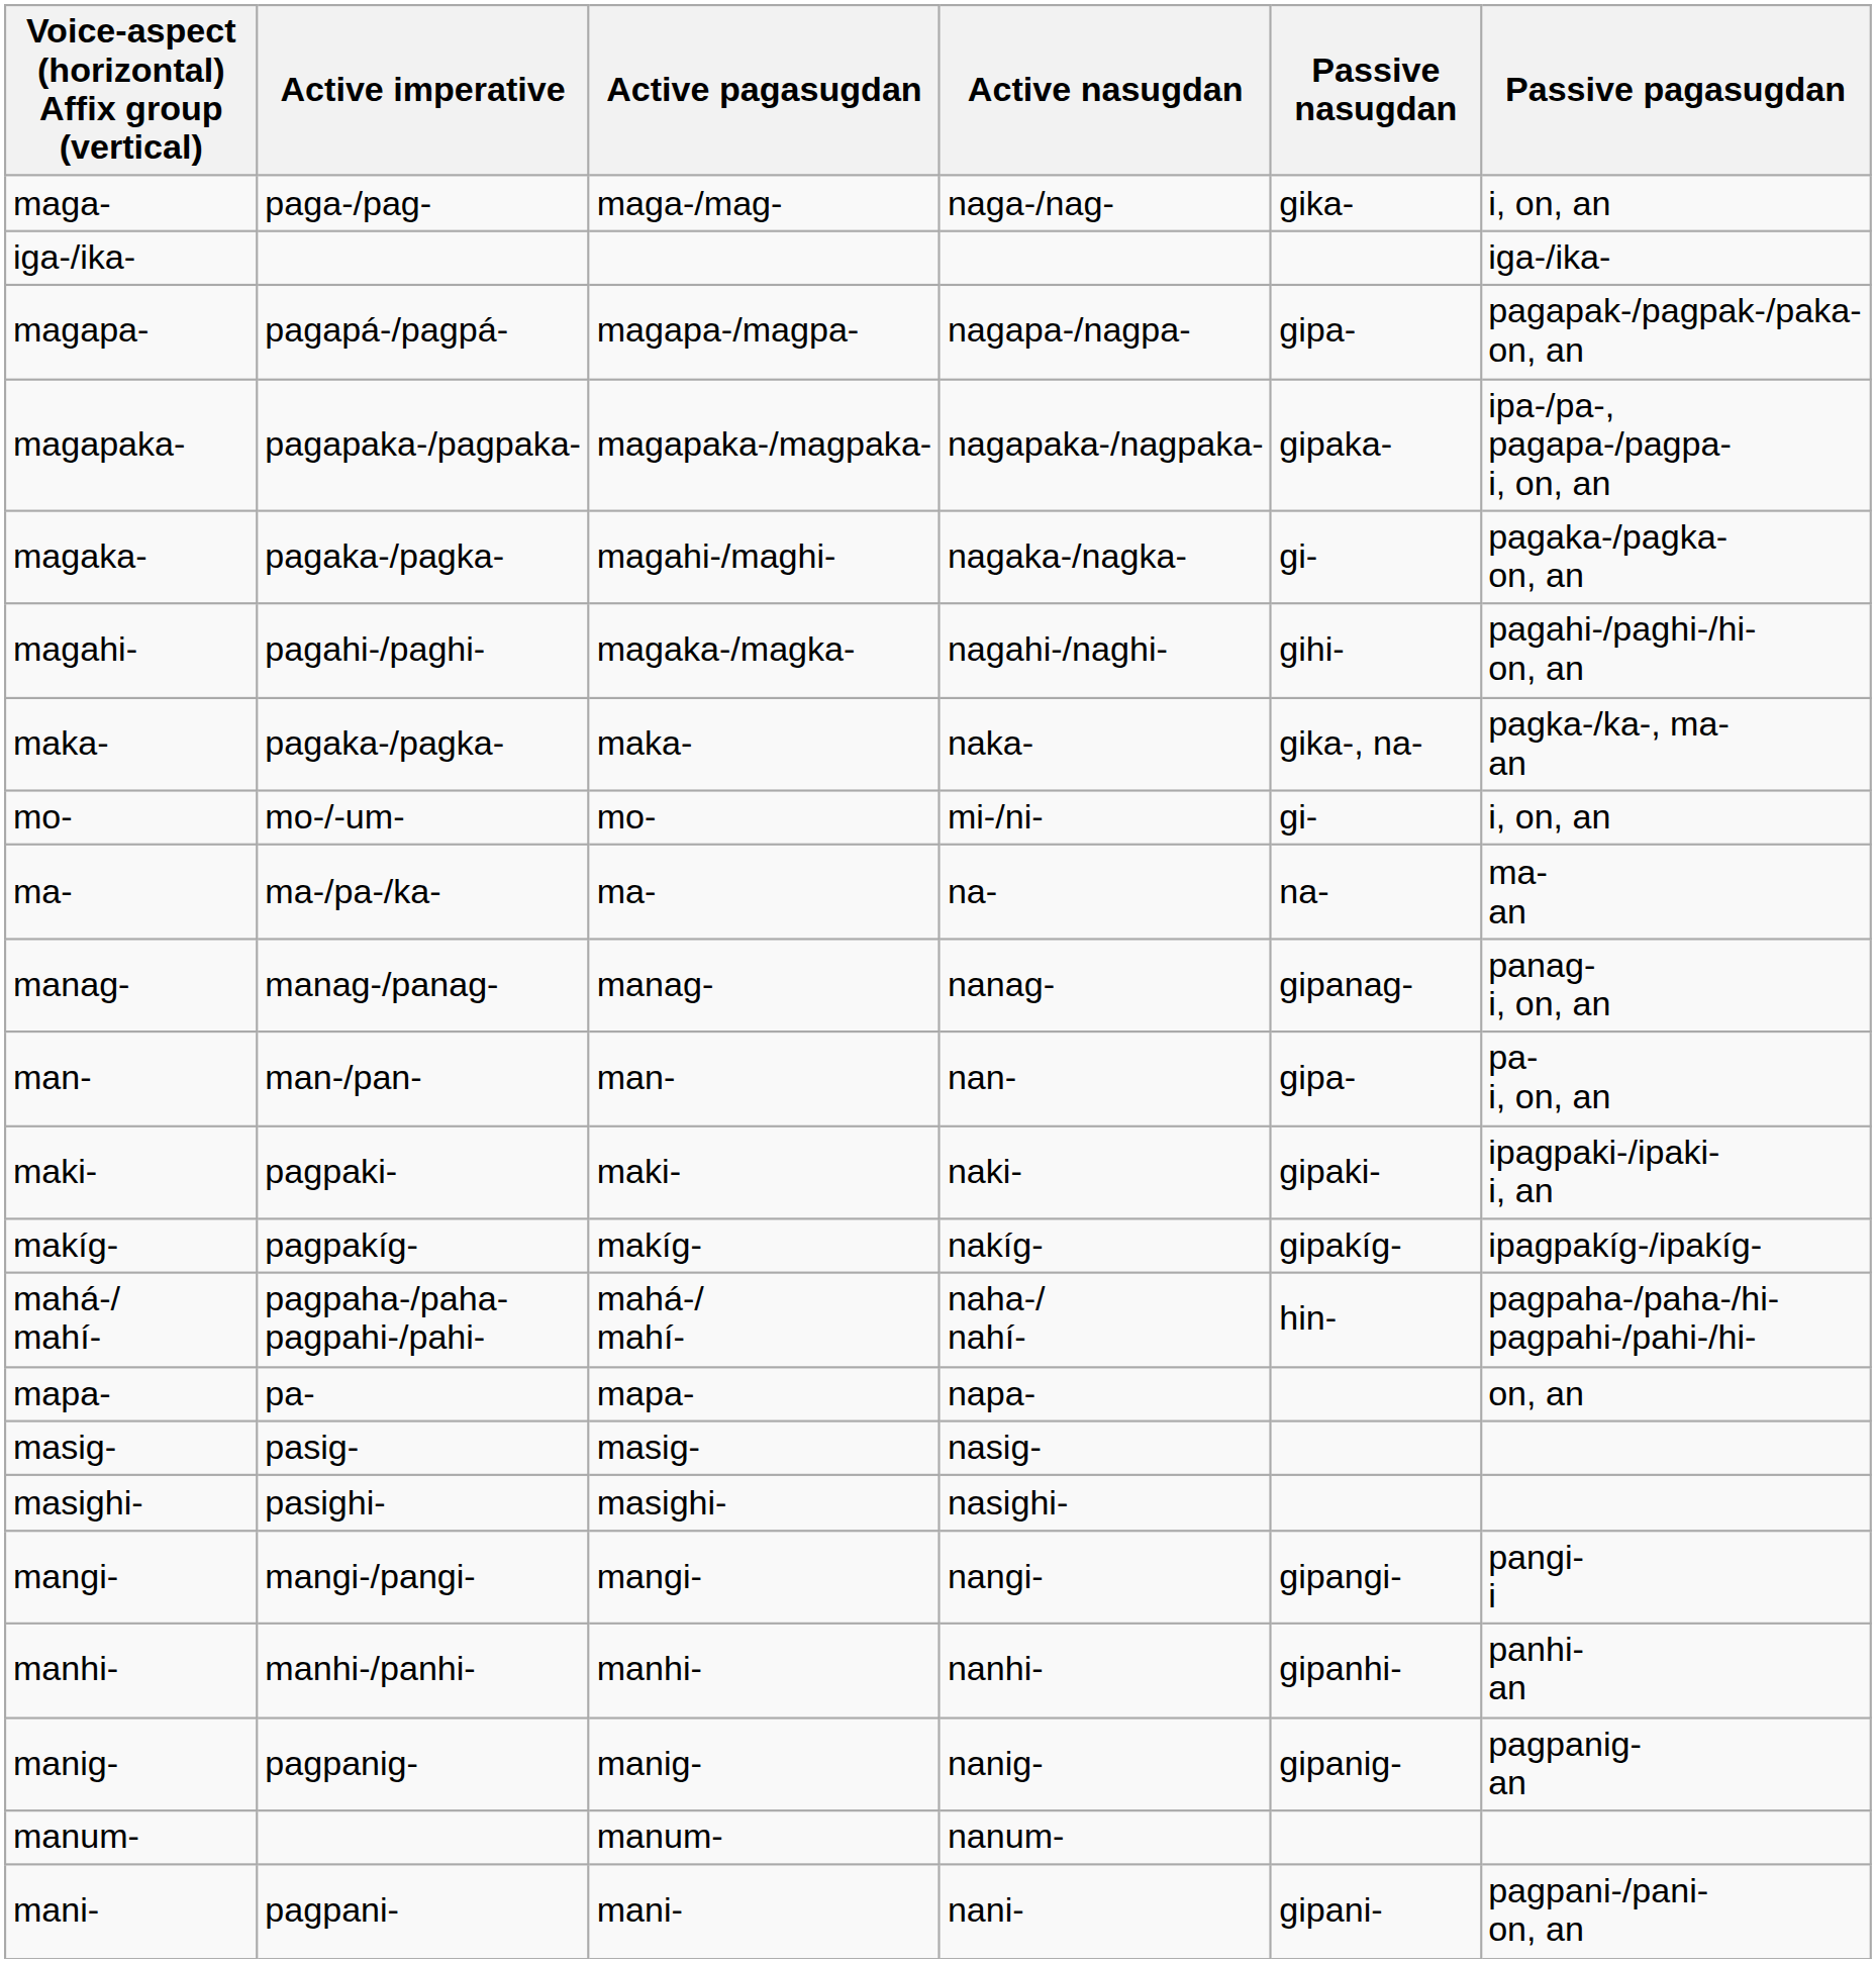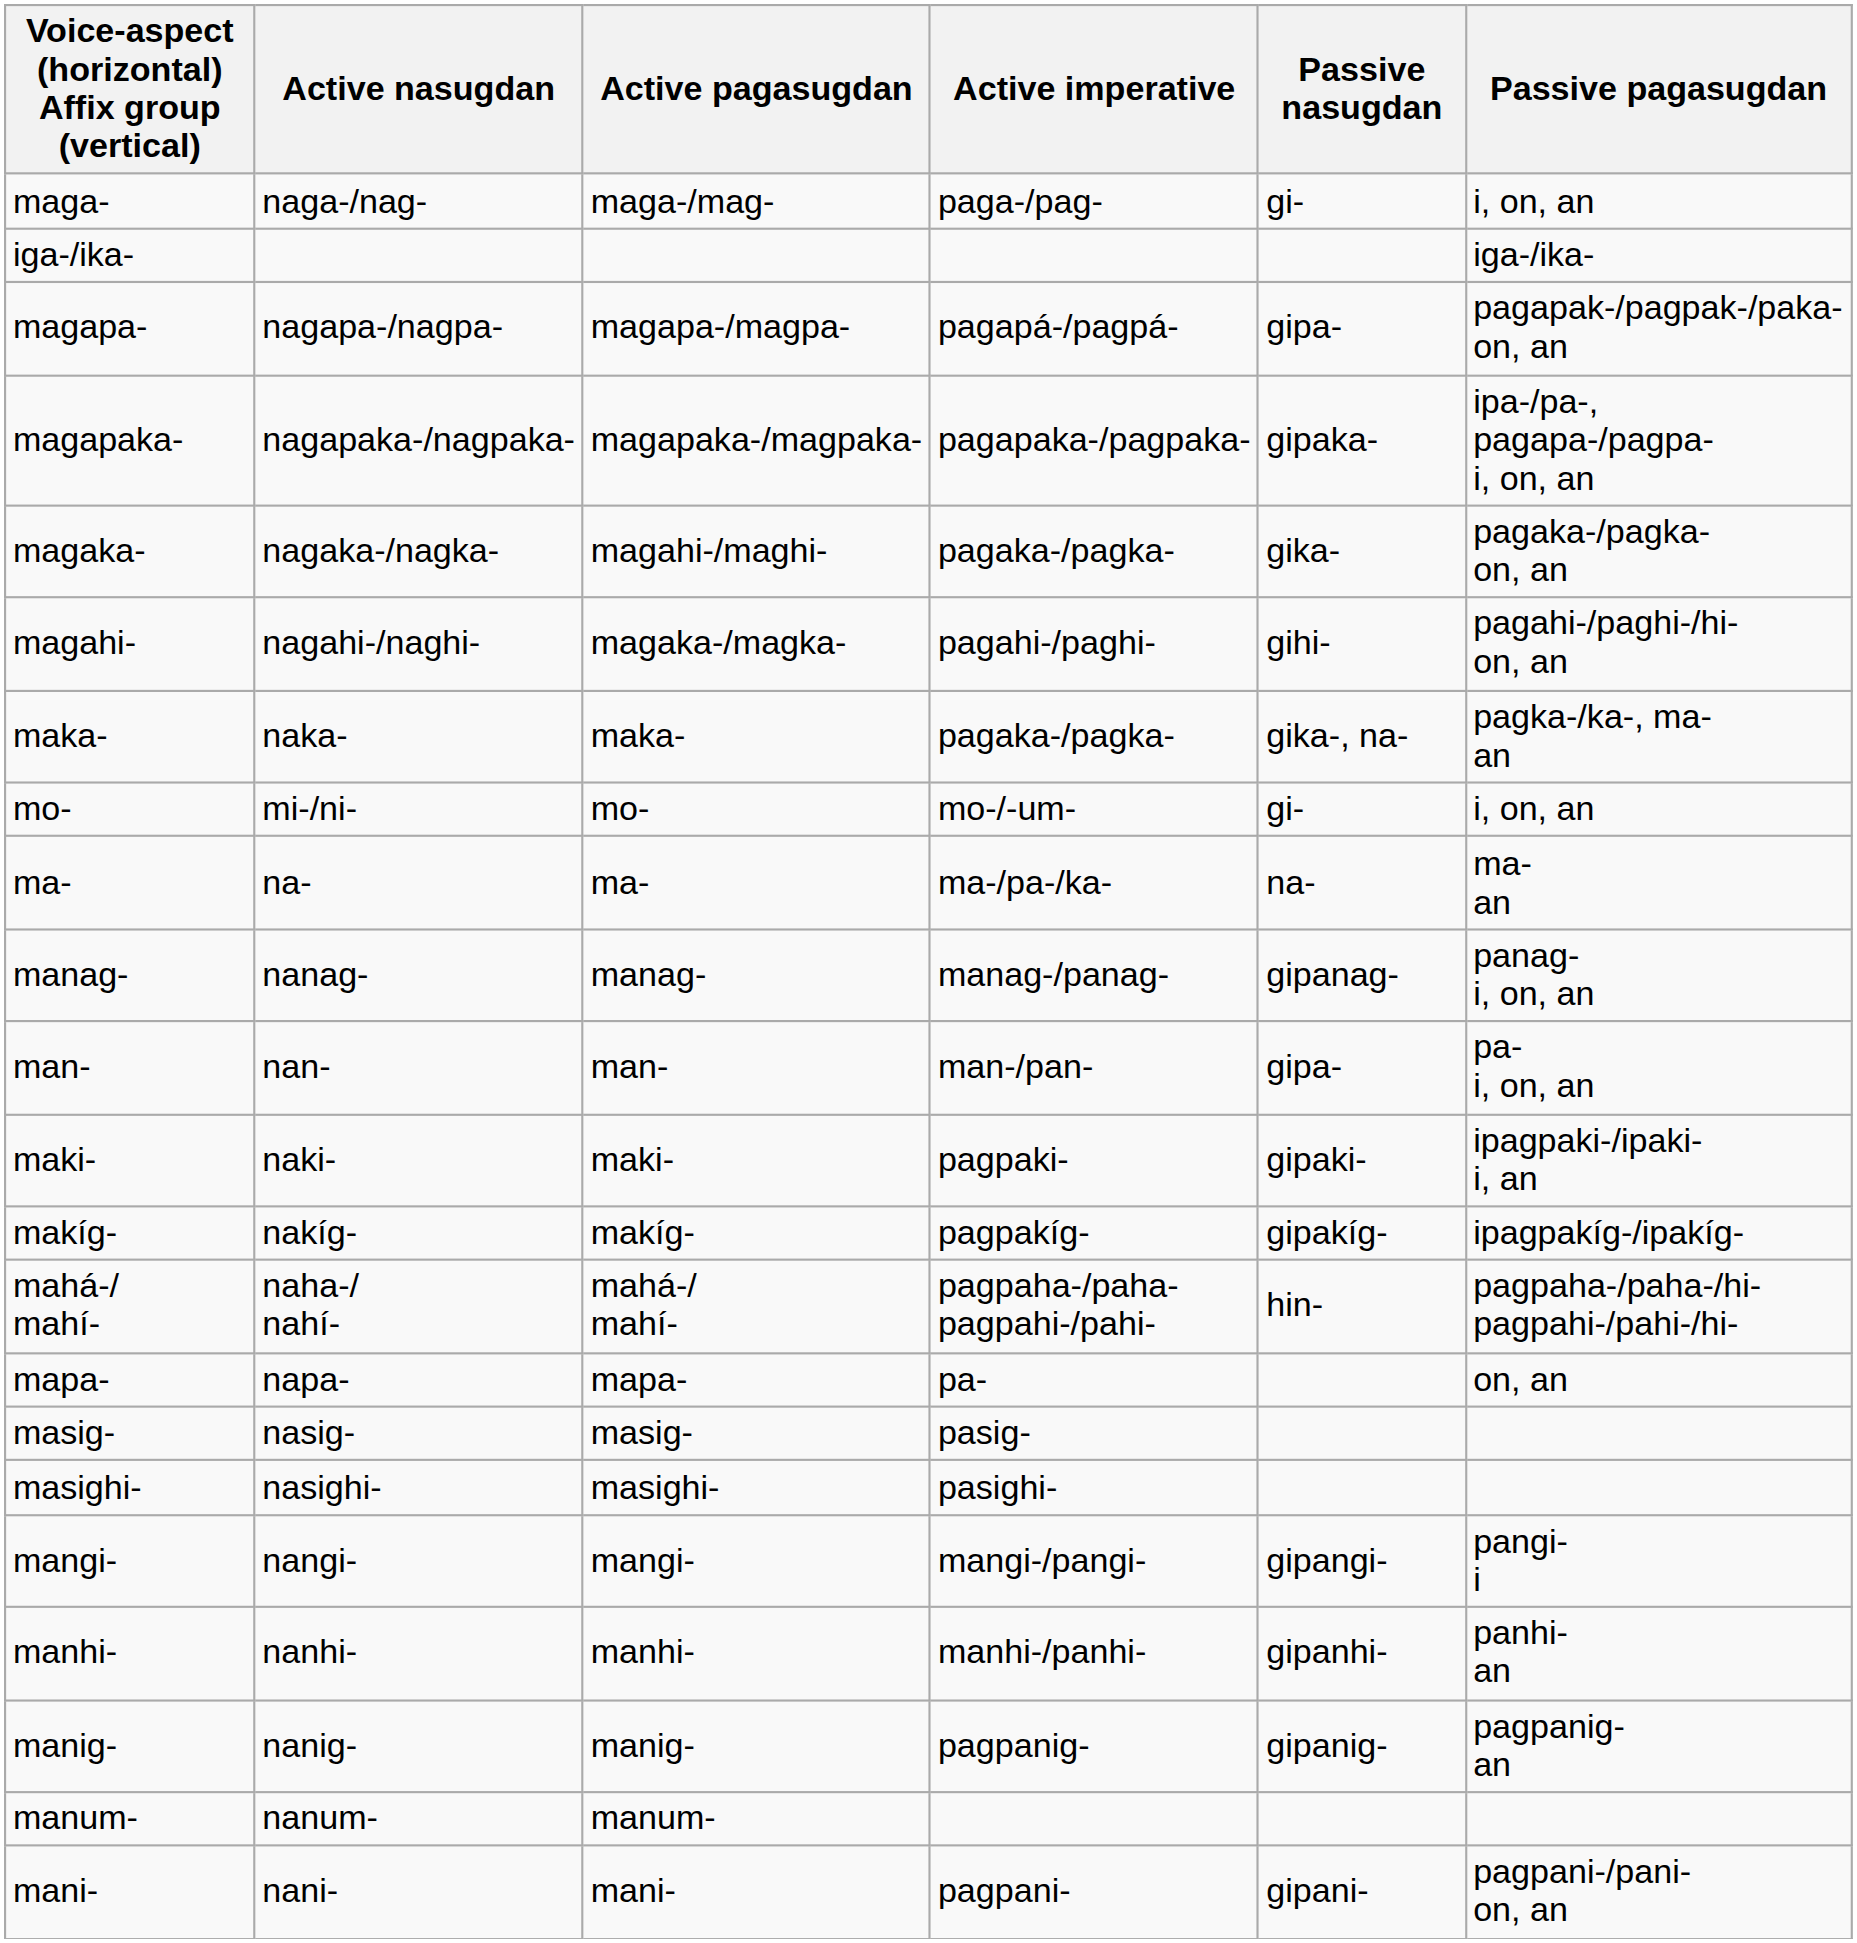columns swapped: Active nasugdan <-> Active imperative
maga- | Passive nasugdan: gika- -> gi-
magaka- | Passive nasugdan: gi- -> gika-
